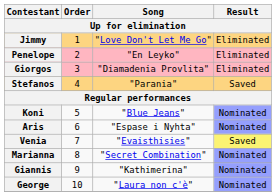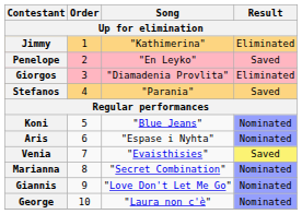Jimmy | Song: "Love Don't Let Me Go" -> "Kathimerina"
Penelope | Result: Eliminated -> Saved
Giannis | Song: "Kathimerina" -> "Love Don't Let Me Go"
